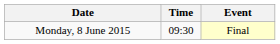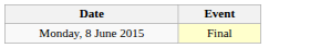- column: Time | 09:30
